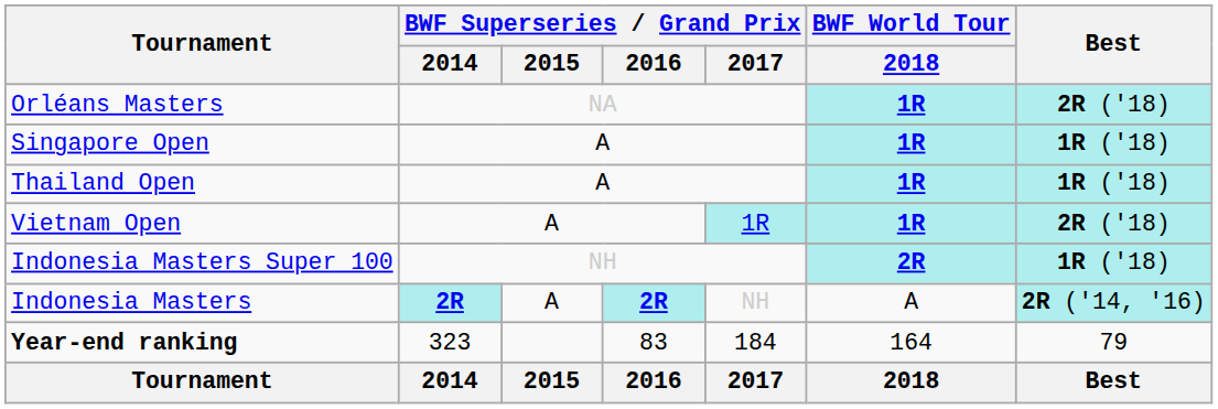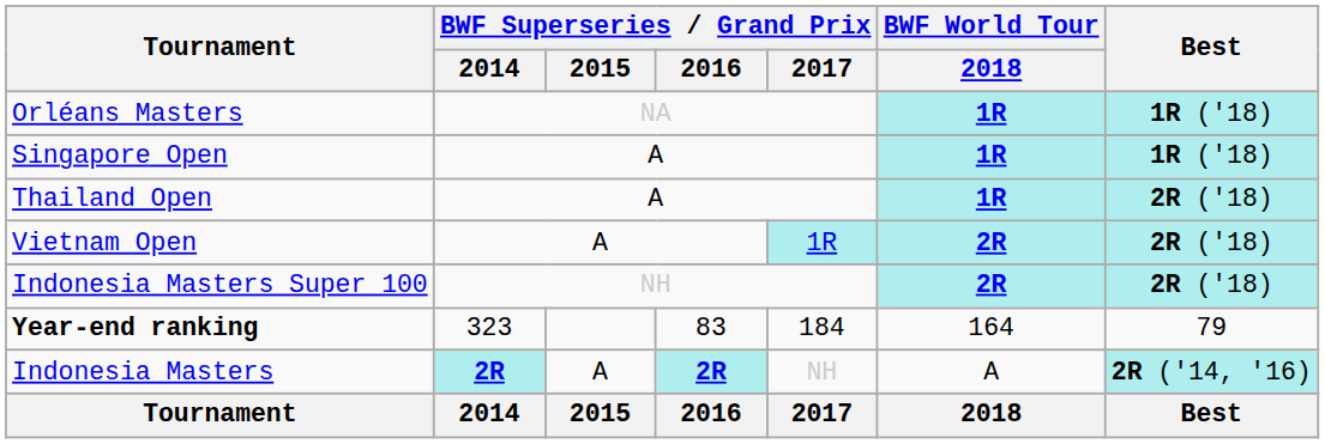Orléans Masters | Best: 2R ('18) -> 1R ('18)
Thailand Open | Best: 1R ('18) -> 2R ('18)
Vietnam Open | BWF World Tour / 2018: 1R -> 2R
Indonesia Masters Super 100 | Best: 1R ('18) -> 2R ('18)
rows swapped: Indonesia Masters <-> Year-end ranking
